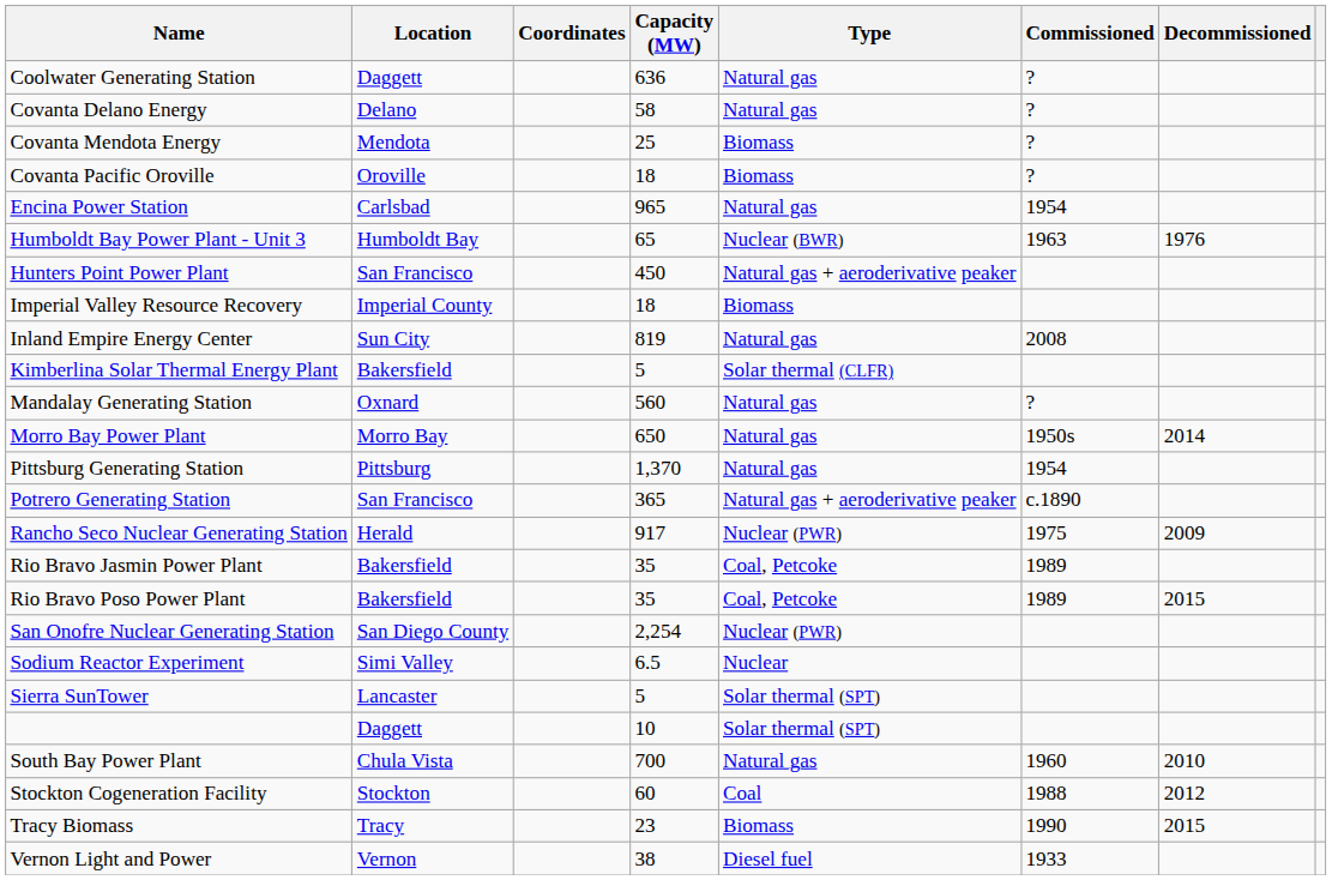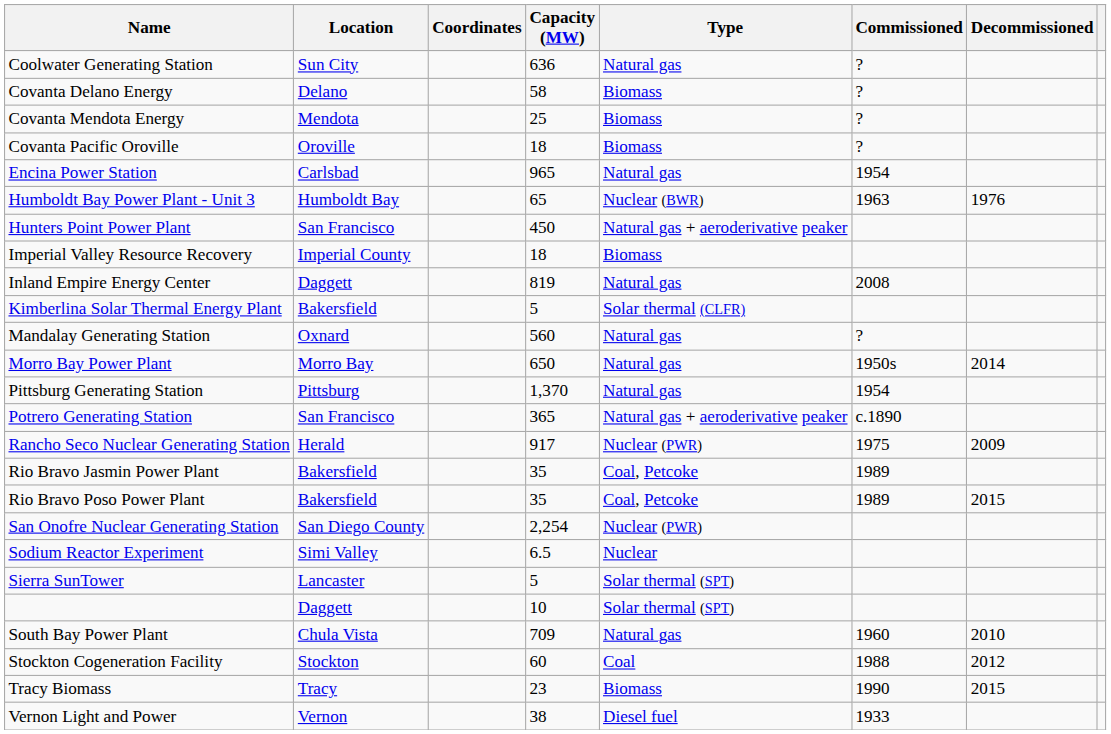Coolwater Generating Station | Location: Daggett -> Sun City
Covanta Delano Energy | Type: Natural gas -> Biomass
Inland Empire Energy Center | Location: Sun City -> Daggett
South Bay Power Plant | Capacity (MW): 700 -> 709
